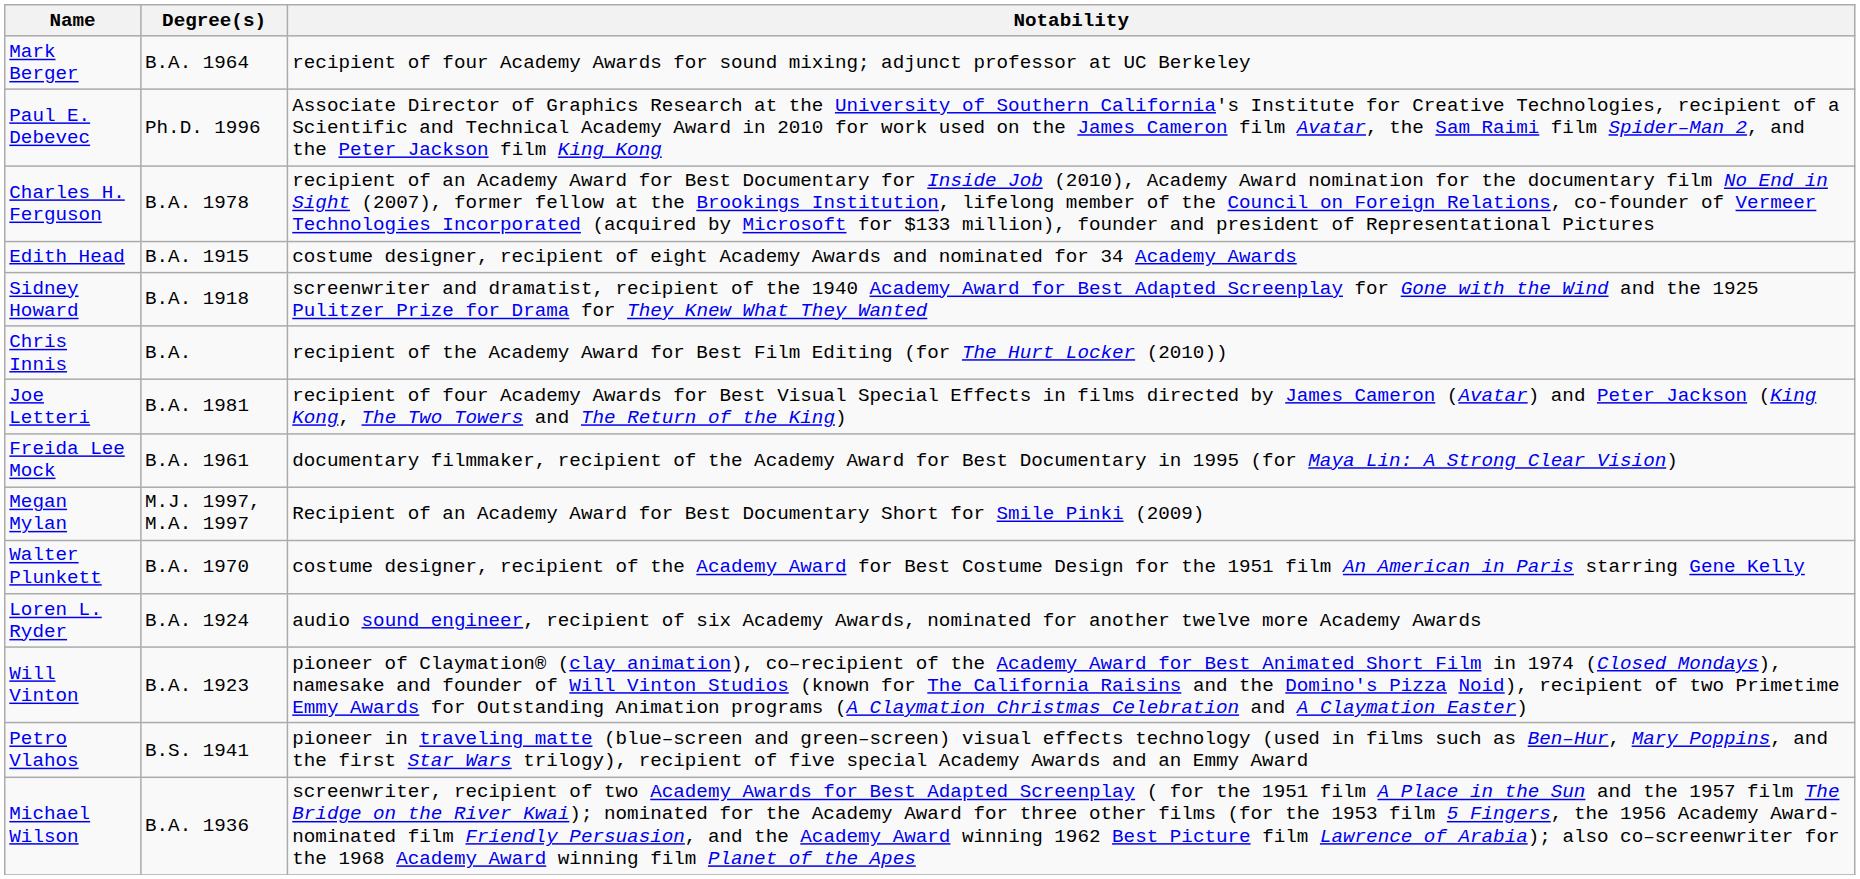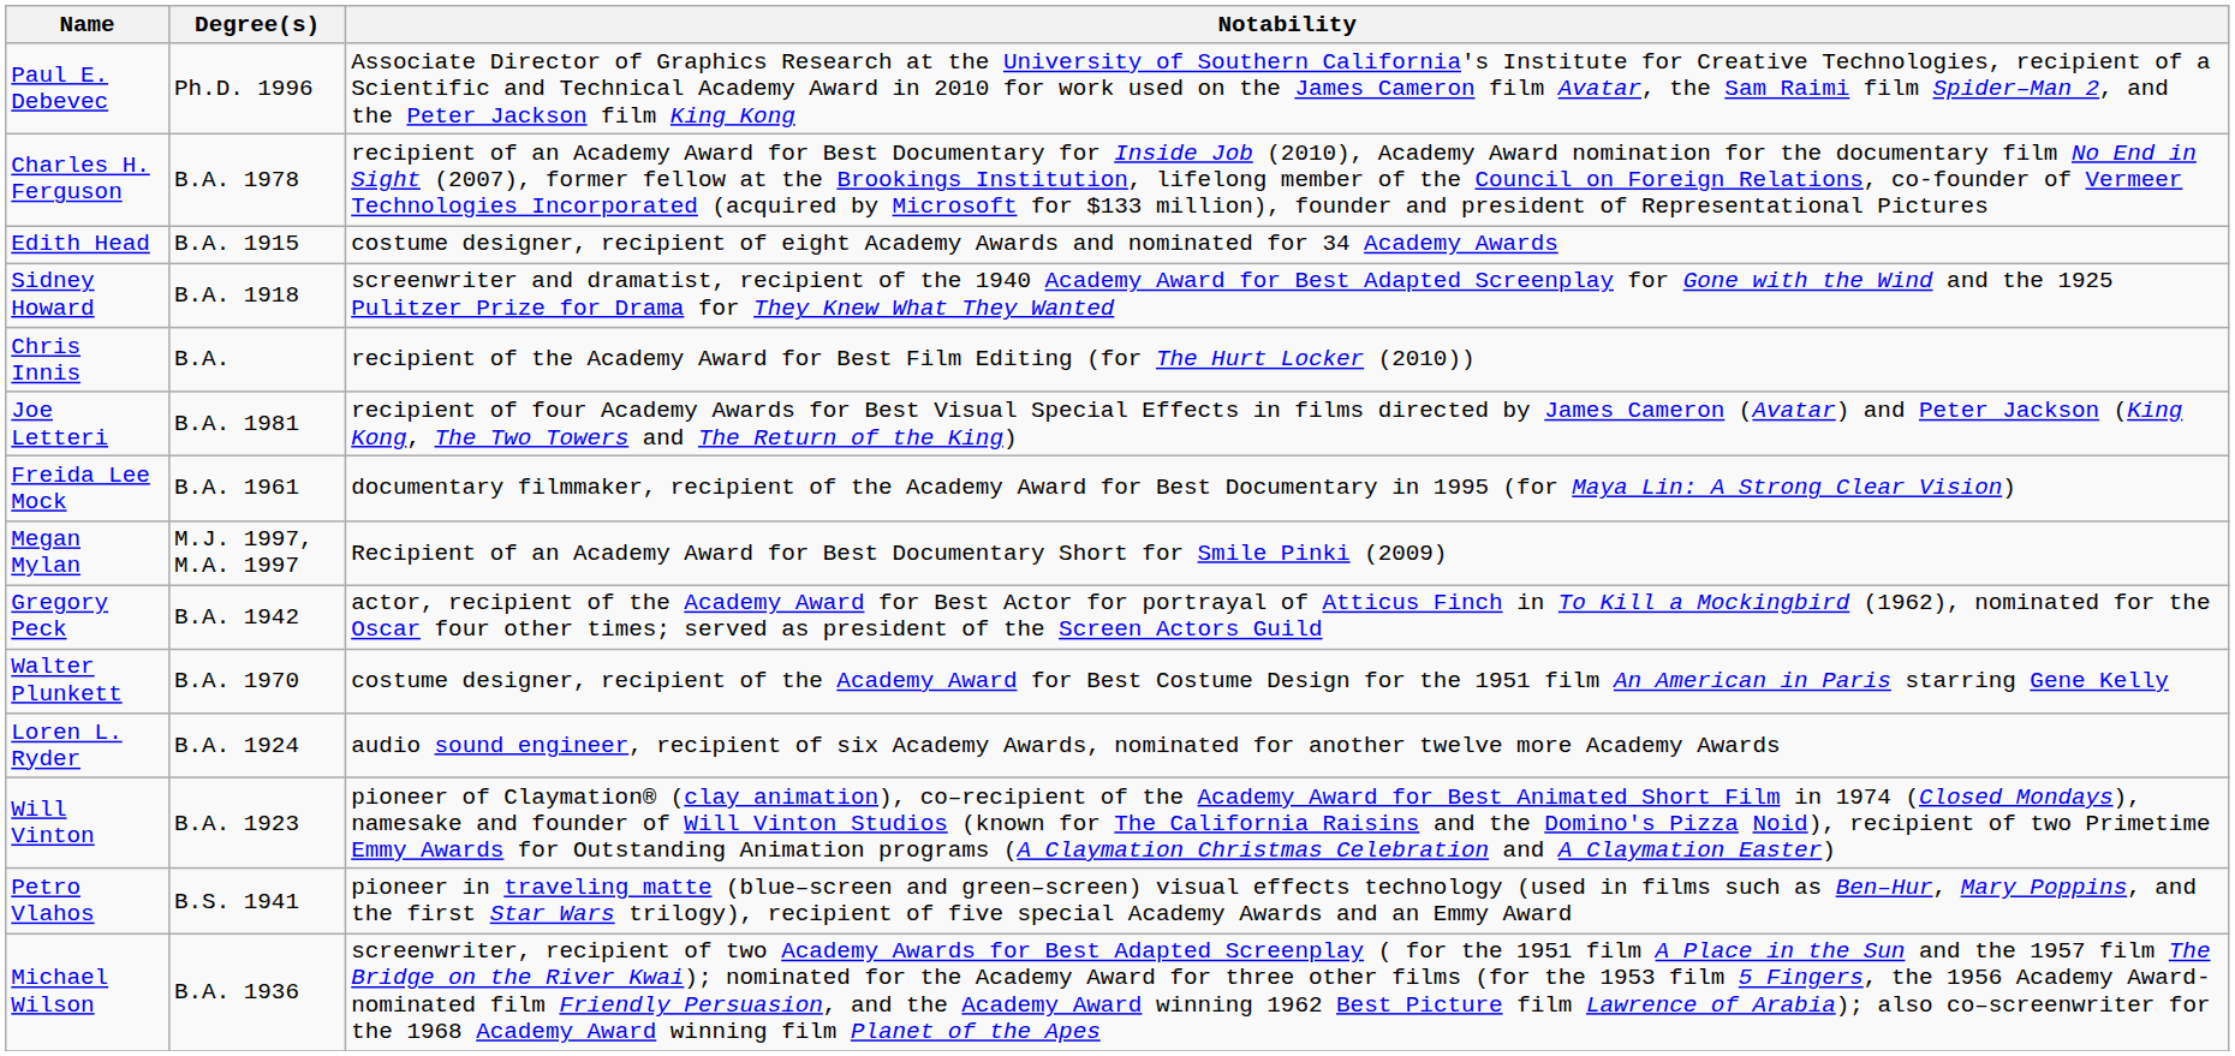- row: Mark Berger | B.A. 1964 | recipient of four Academy Awards for sound mixing; adjunct professor at UC Berkeley
+ row: Gregory Peck | B.A. 1942 | actor, recipient of the Academy Award for Best Actor for portrayal of Atticus Finch in To Kill a Mockingbird (1962), nominated for the Oscar four other times; served as president of the Screen Actors Guild
